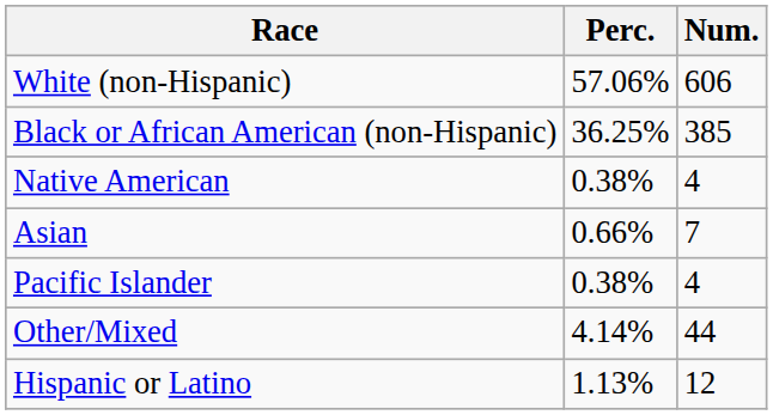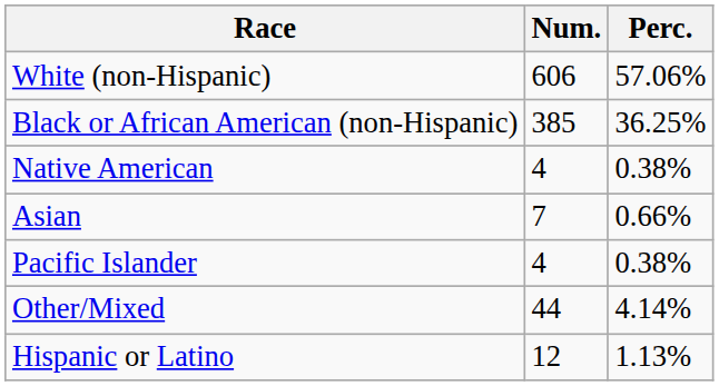columns swapped: Num. <-> Perc.
